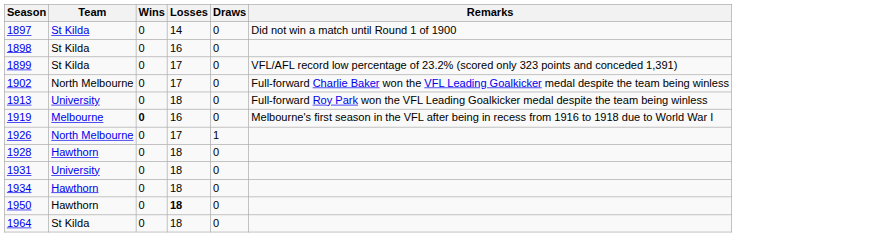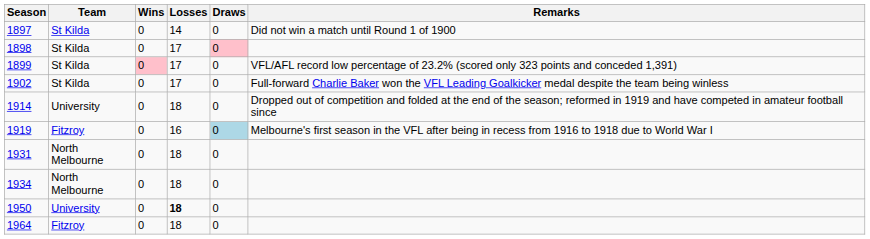1898 | Losses: 16 -> 17
1898 | Draws: no background -> pink background
1899 | Wins: no background -> pink background
1902 | Team: North Melbourne -> St Kilda
- row: 1913 | University | 0 | 18 | 0 | Full-forward Roy Park won the VFL Leading Goalkicker medal despite the team being winless
+ row: 1914 | University | 0 | 18 | 0 | Dropped out of competition and folded at the end of the season; reformed in 1919 and have competed in amateur football since
1919 | Team: Melbourne -> Fitzroy
1919 | Wins: bold -> normal
1919 | Draws: no background -> lightblue background
- row: 1926 | North Melbourne | 0 | 17 | 1
- row: 1928 | Hawthorn | 0 | 18 | 0
1931 | Team: University -> North Melbourne
1934 | Team: Hawthorn -> North Melbourne
1950 | Team: Hawthorn -> University
1964 | Team: St Kilda -> Fitzroy
